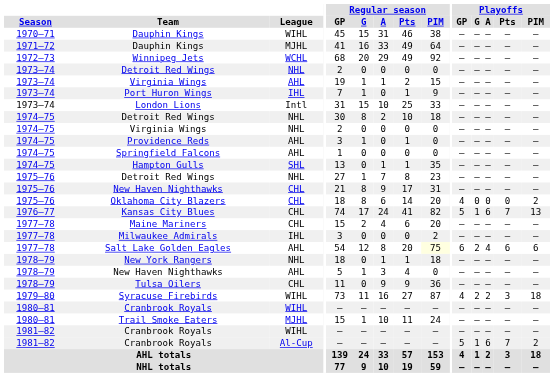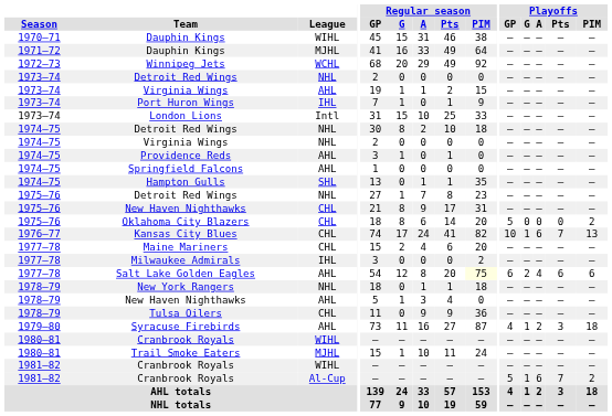Oklahoma City Blazers | Playoffs / GP: 4 -> 5
Kansas City Blues | Playoffs / GP: 5 -> 10
Syracuse Firebirds | League: WIHL -> AHL
Syracuse Firebirds | Playoffs / G: 2 -> 1
